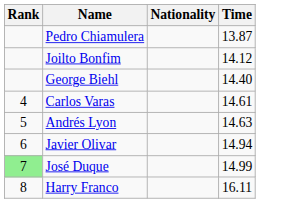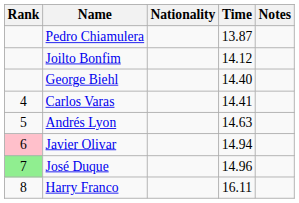+ column: Notes
Carlos Varas | Time: 14.61 -> 14.41
Javier Olivar | Rank: no background -> pink background
José Duque | Time: 14.99 -> 14.96
